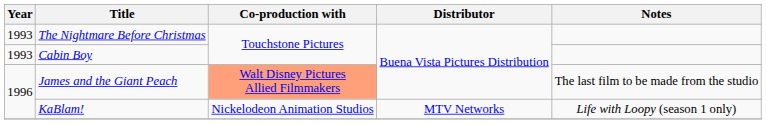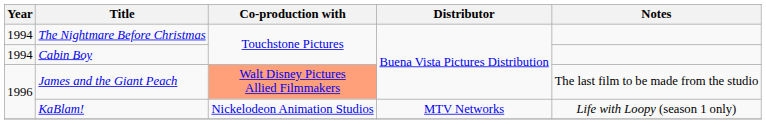The Nightmare Before Christmas | Year: 1993 -> 1994
Cabin Boy | Year: 1993 -> 1994
